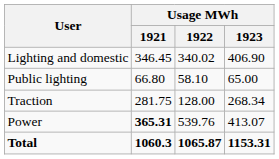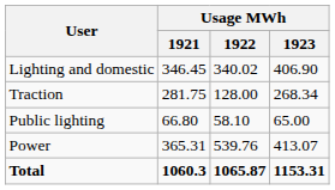rows swapped: Public lighting <-> Traction
Power | Usage MWh / 1921: bold -> normal
